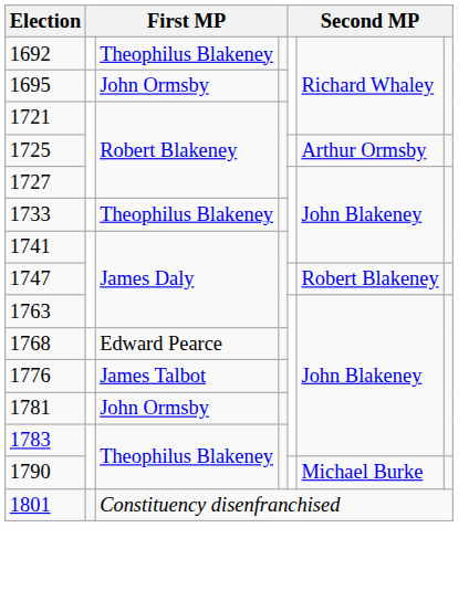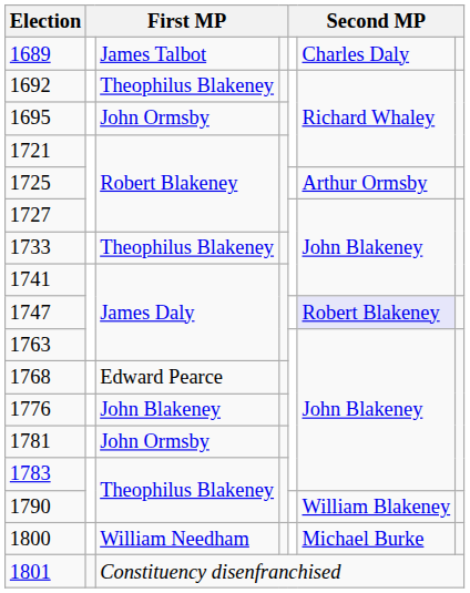+ row: 1689 | James Talbot | Charles Daly
1747 | column 6: no background -> lavender background
1776 | column 3: James Talbot -> John Blakeney
1790 | column 6: Michael Burke -> William Blakeney
+ row: 1800 | William Needham | Michael Burke
